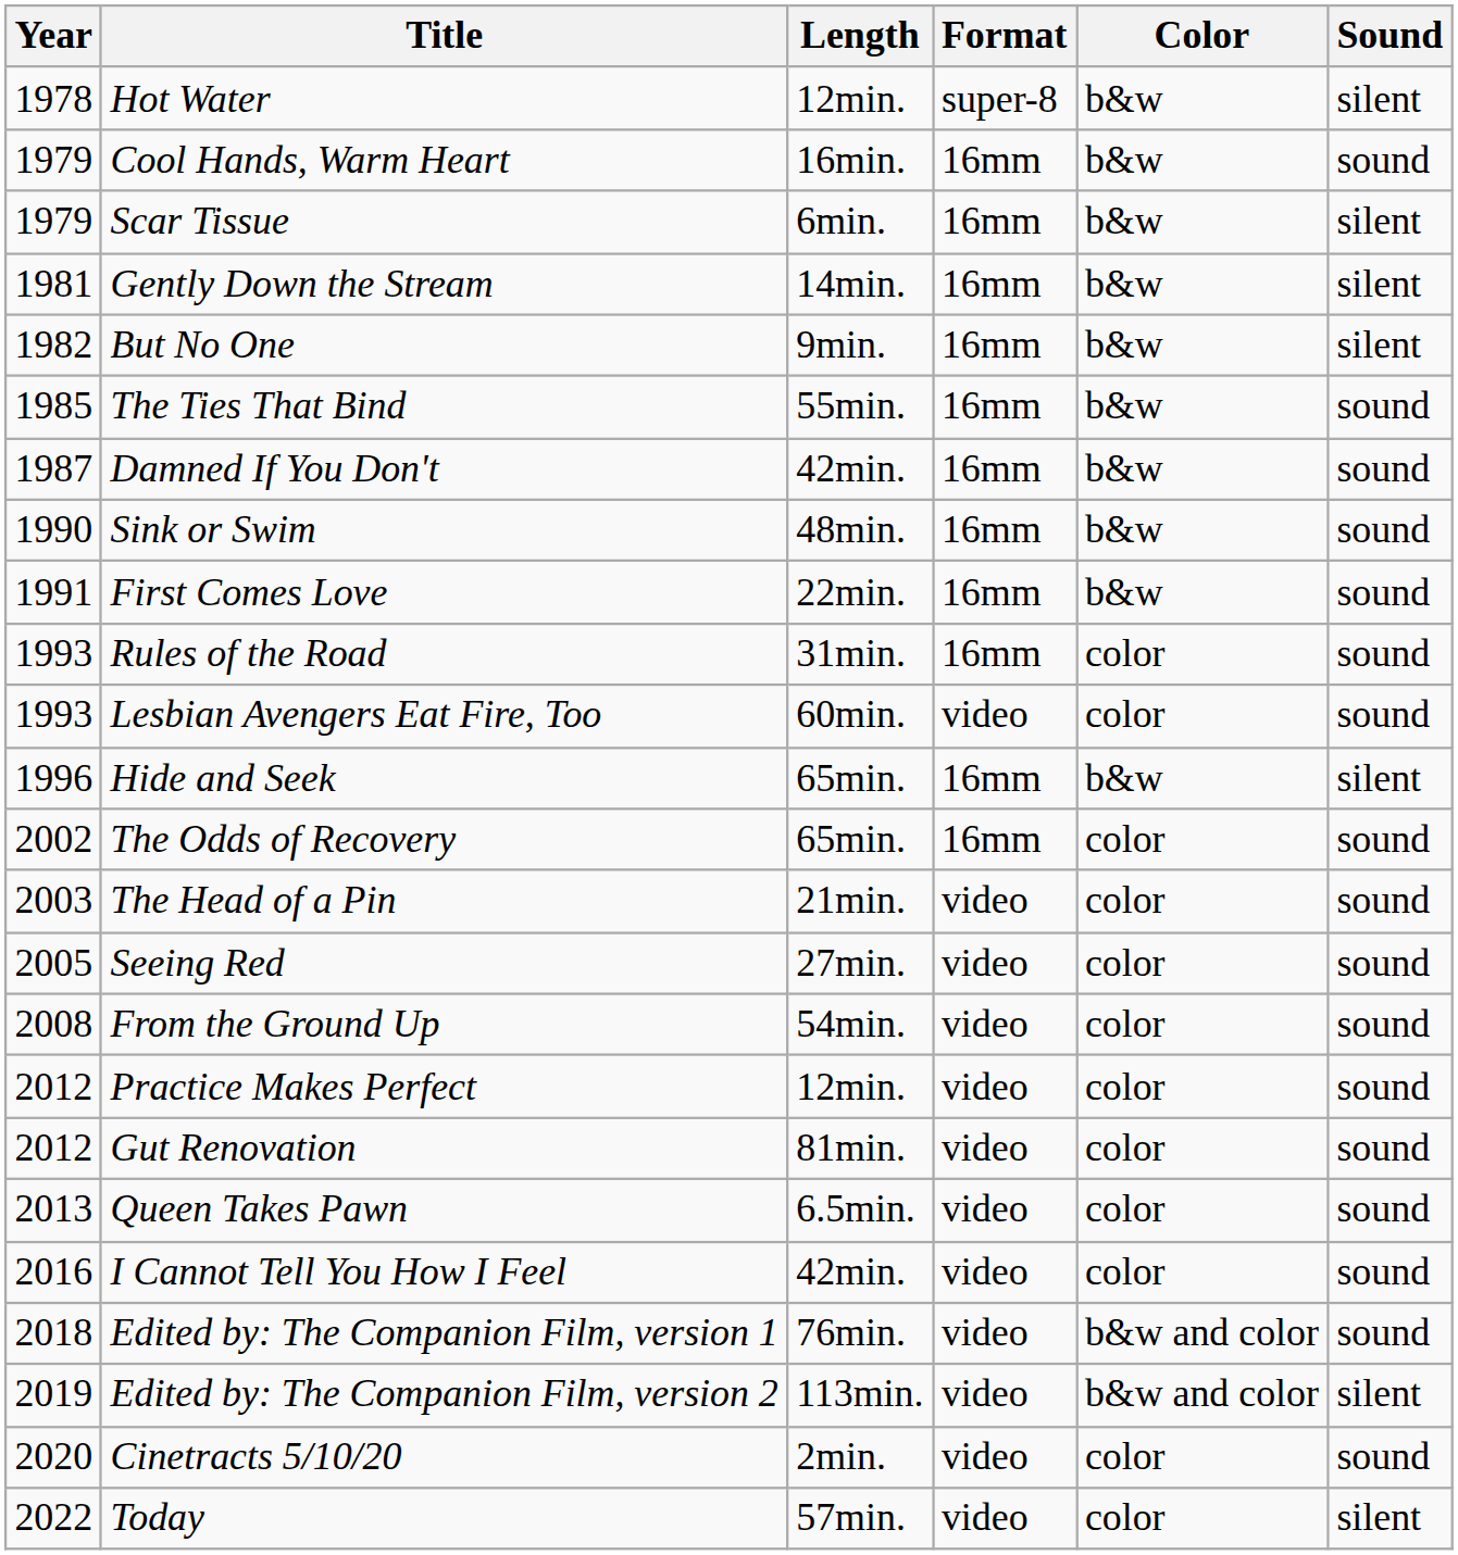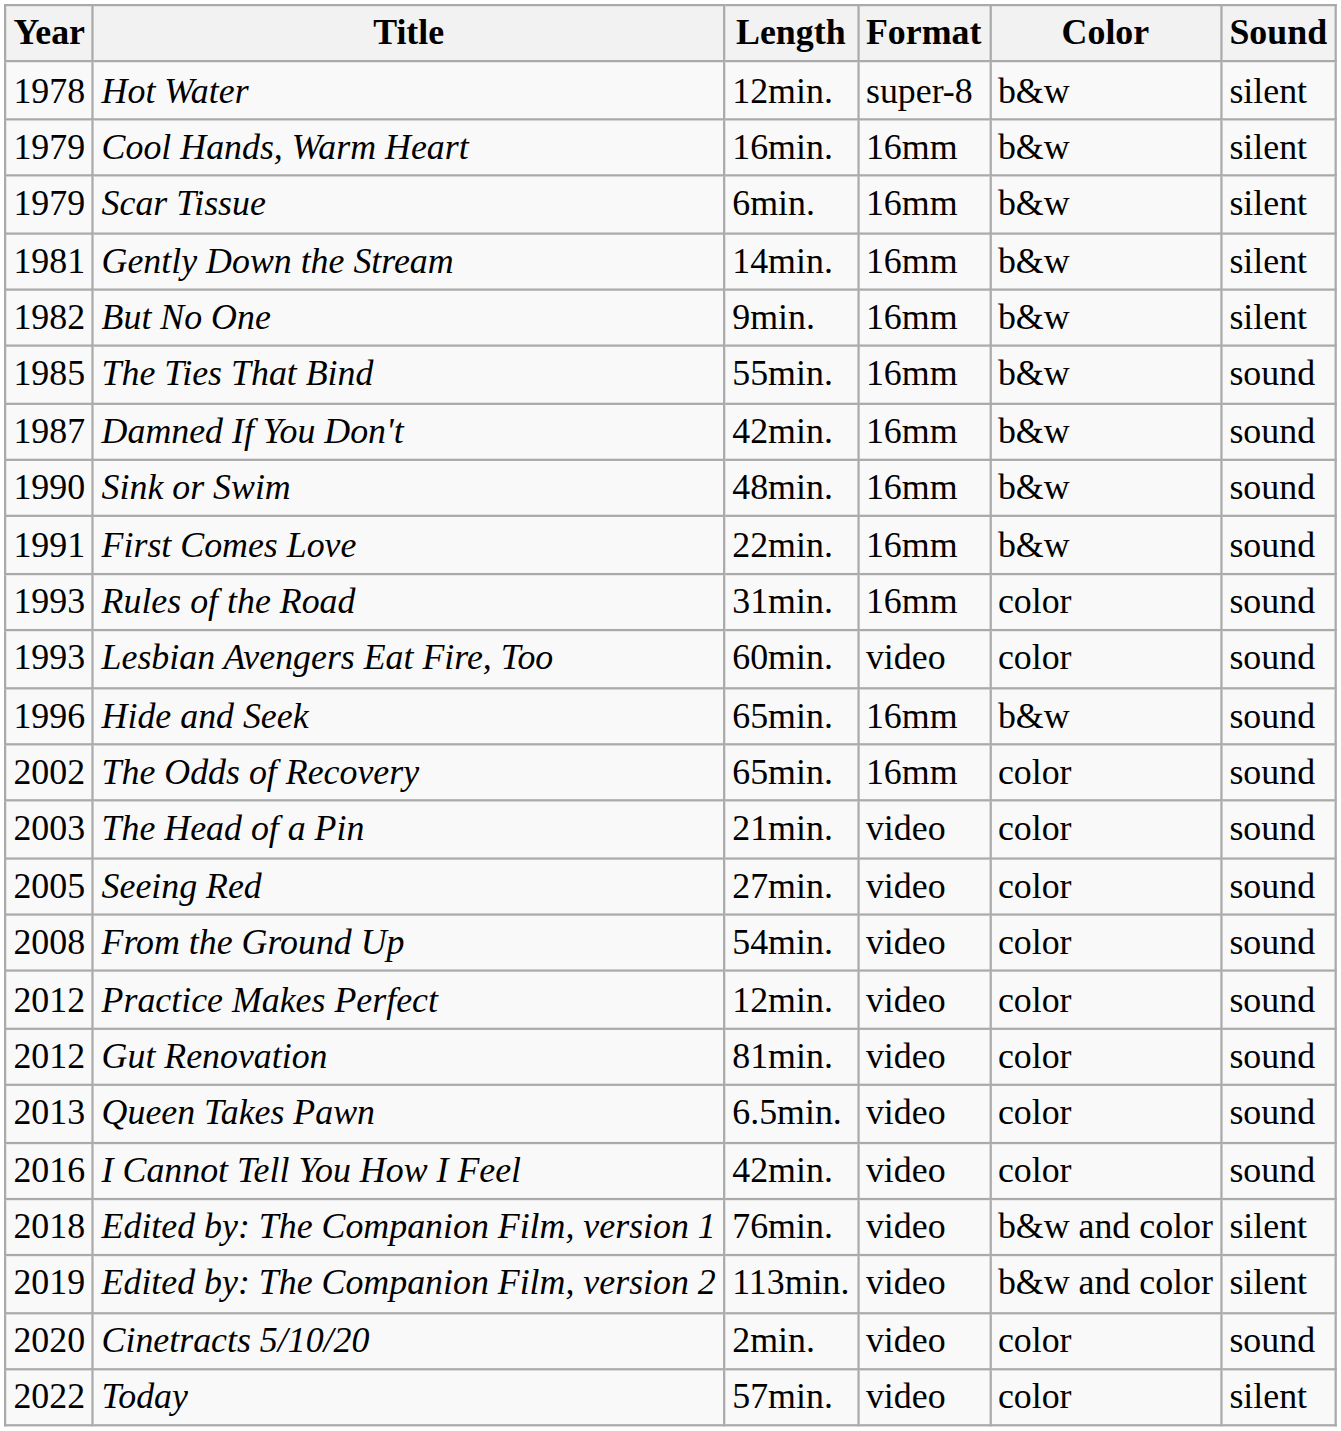Cool Hands, Warm Heart | Sound: sound -> silent
Hide and Seek | Sound: silent -> sound
Edited by: The Companion Film, version 1 | Sound: sound -> silent
